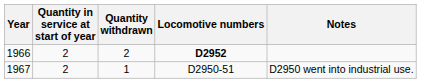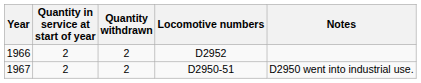1966 | Locomotive numbers: bold -> normal
1967 | Quantity withdrawn: 1 -> 2
